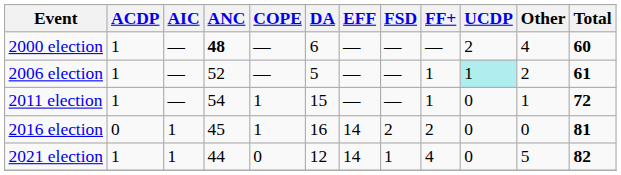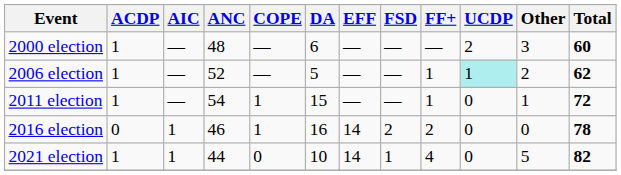2000 election | ANC: bold -> normal
2000 election | Other: 4 -> 3
2006 election | Total: 61 -> 62
2016 election | ANC: 45 -> 46
2016 election | Total: 81 -> 78
2021 election | DA: 12 -> 10
